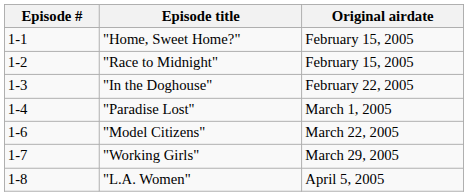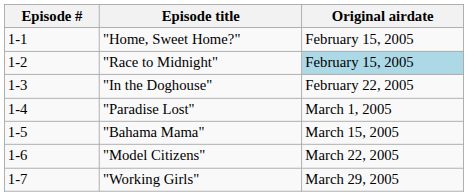"Race to Midnight" | Original airdate: no background -> lightblue background
+ row: 1-5 | "Bahama Mama" | March 15, 2005
- row: 1-8 | "L.A. Women" | April 5, 2005
